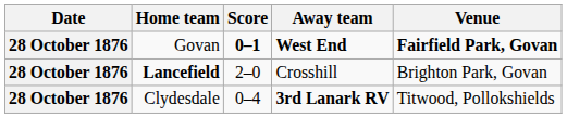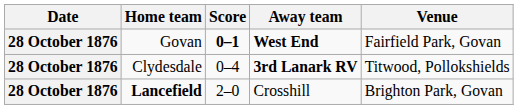Govan | Venue: bold -> normal
rows swapped: Clydesdale <-> Lancefield
